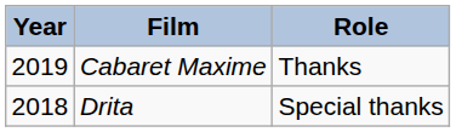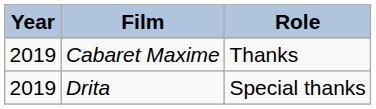Drita | Year: 2018 -> 2019
